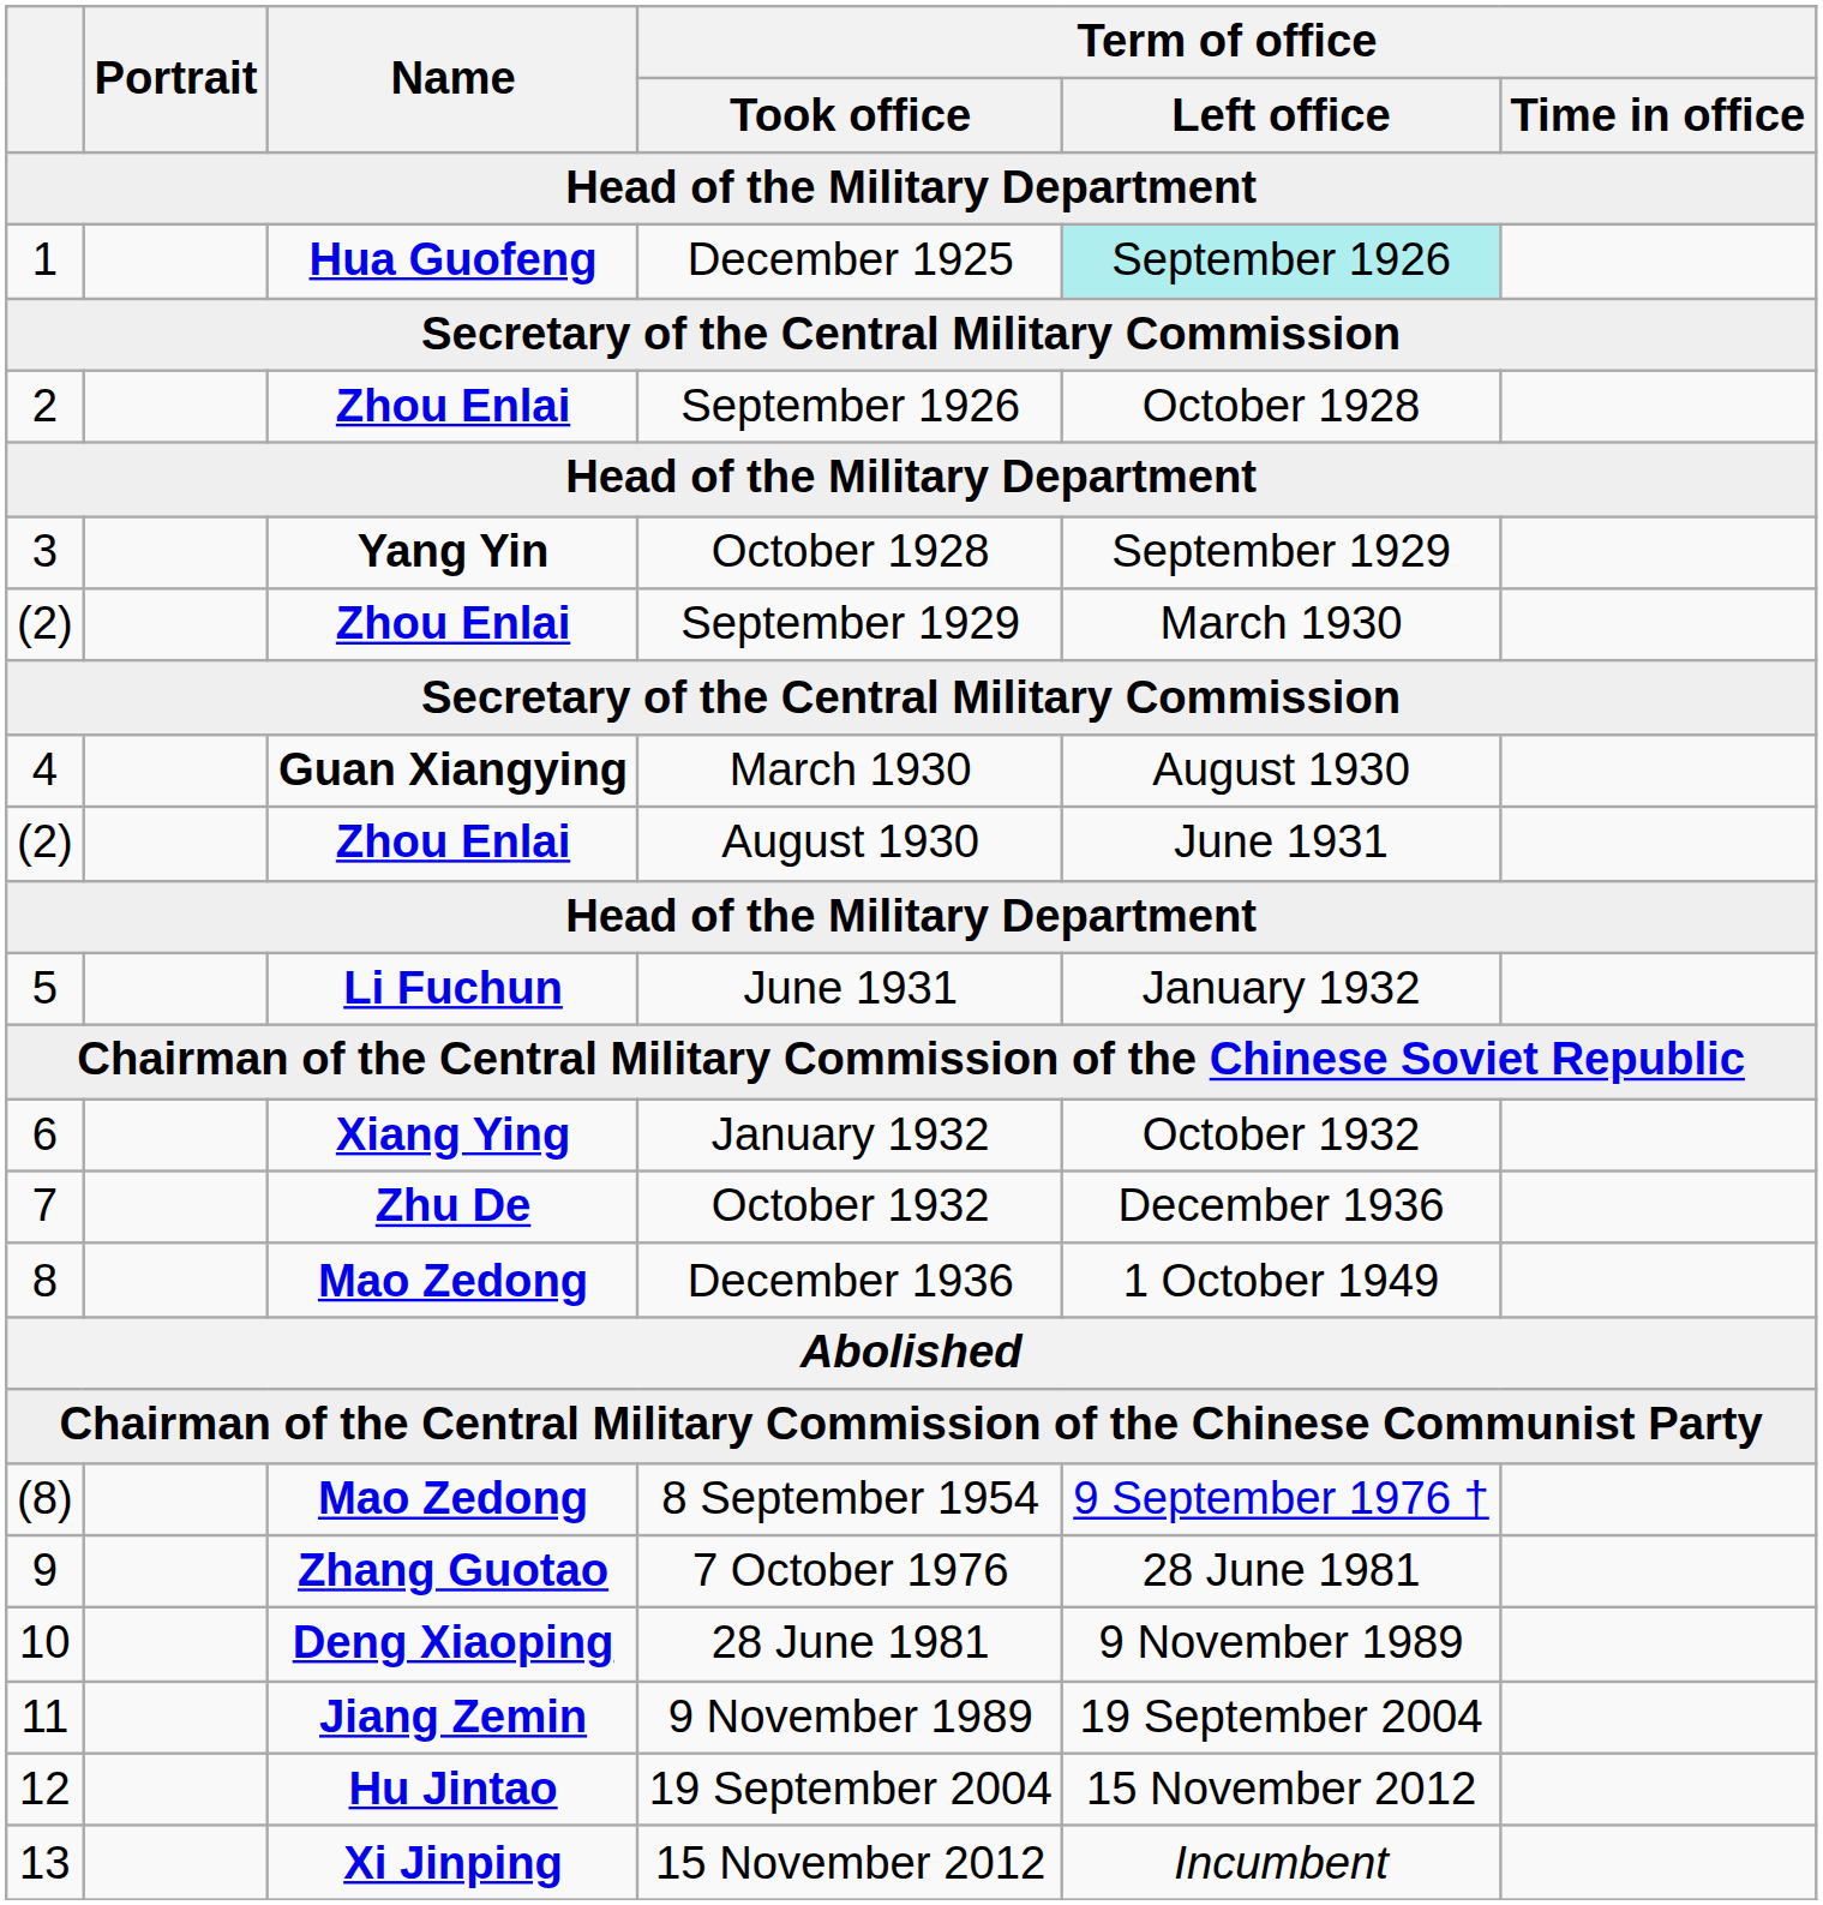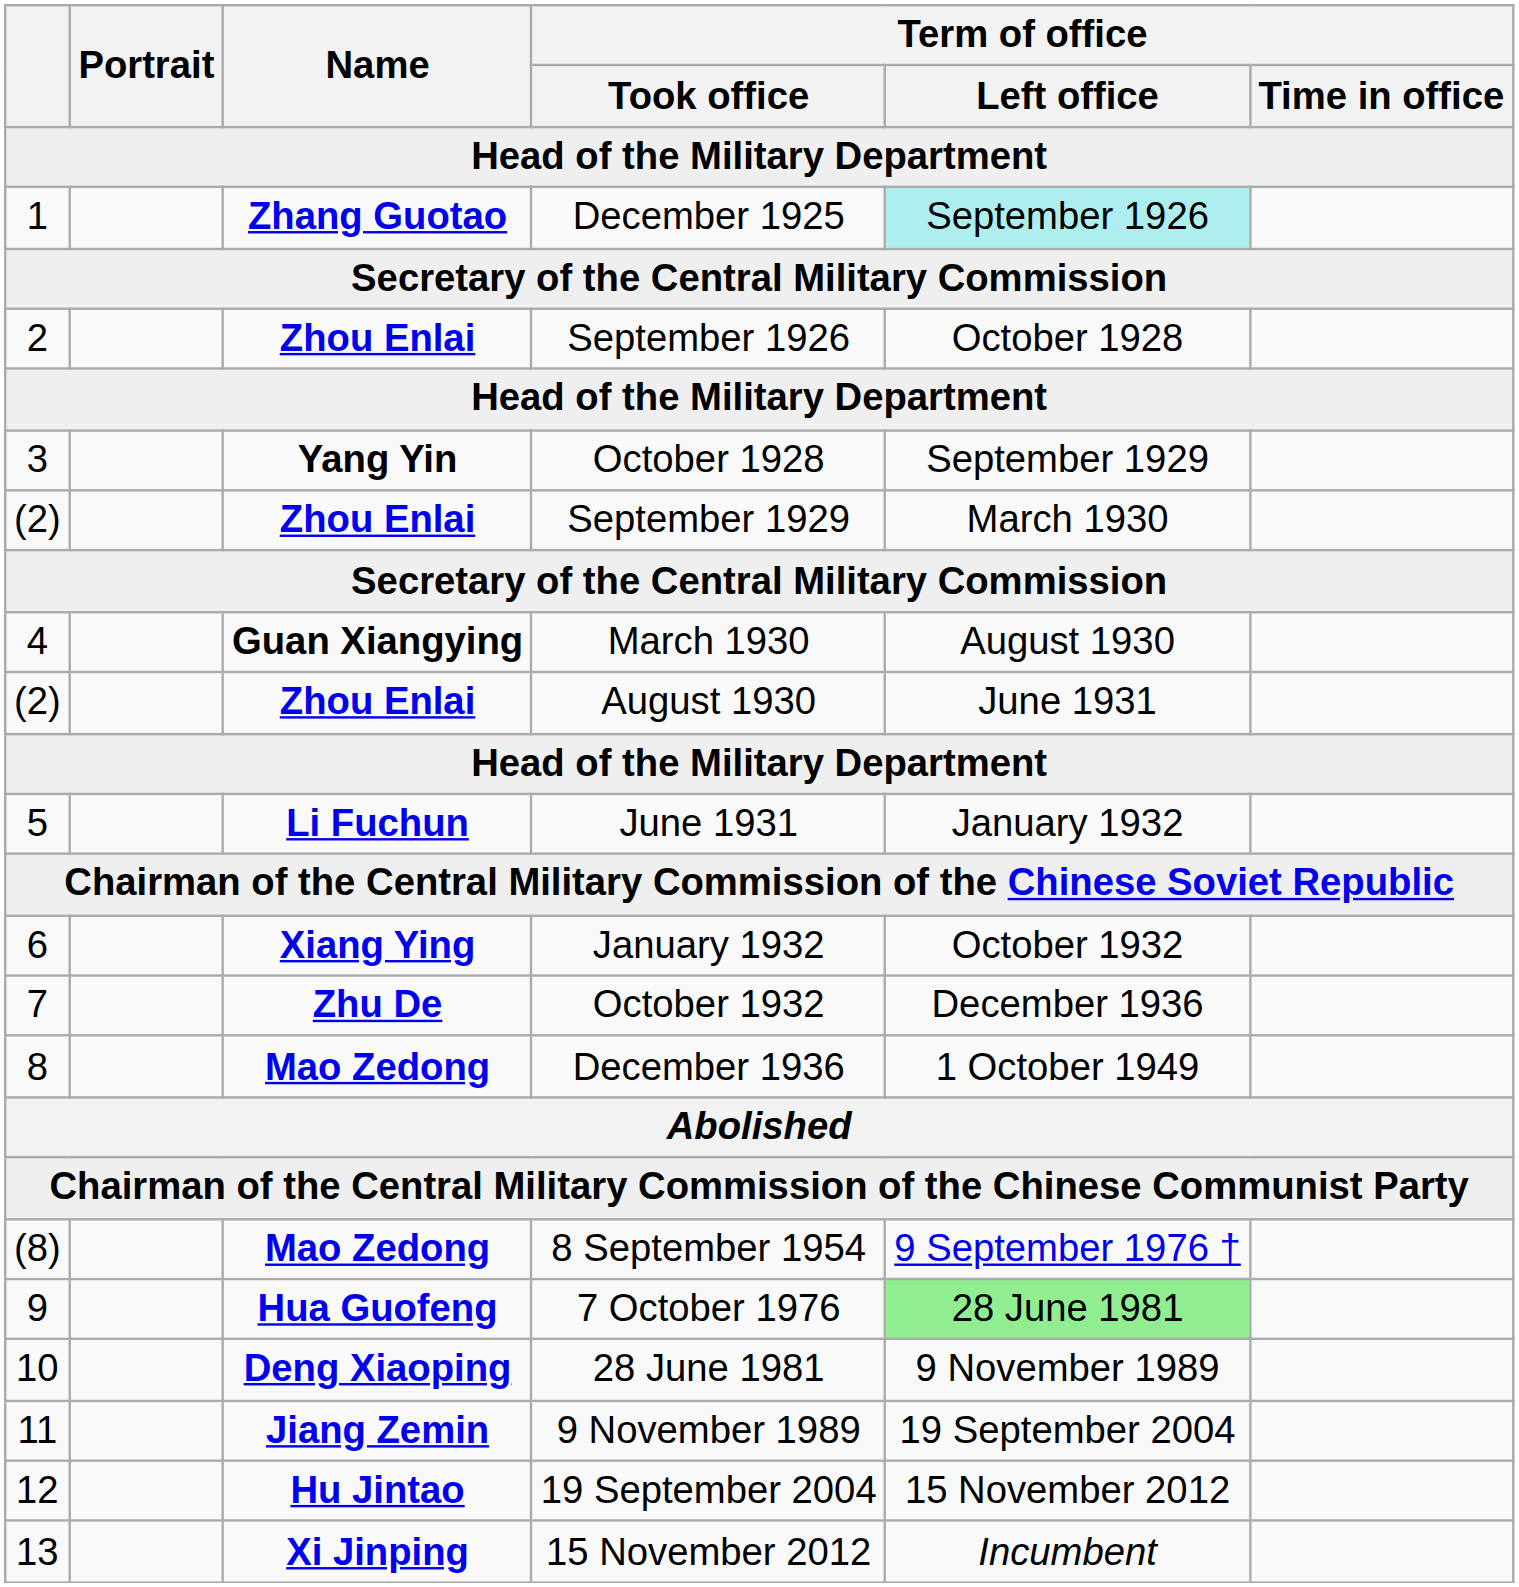December 1925 | Name: Hua Guofeng -> Zhang Guotao
7 October 1976 | Name: Zhang Guotao -> Hua Guofeng
7 October 1976 | Term of office / Left office: no background -> lightgreen background
